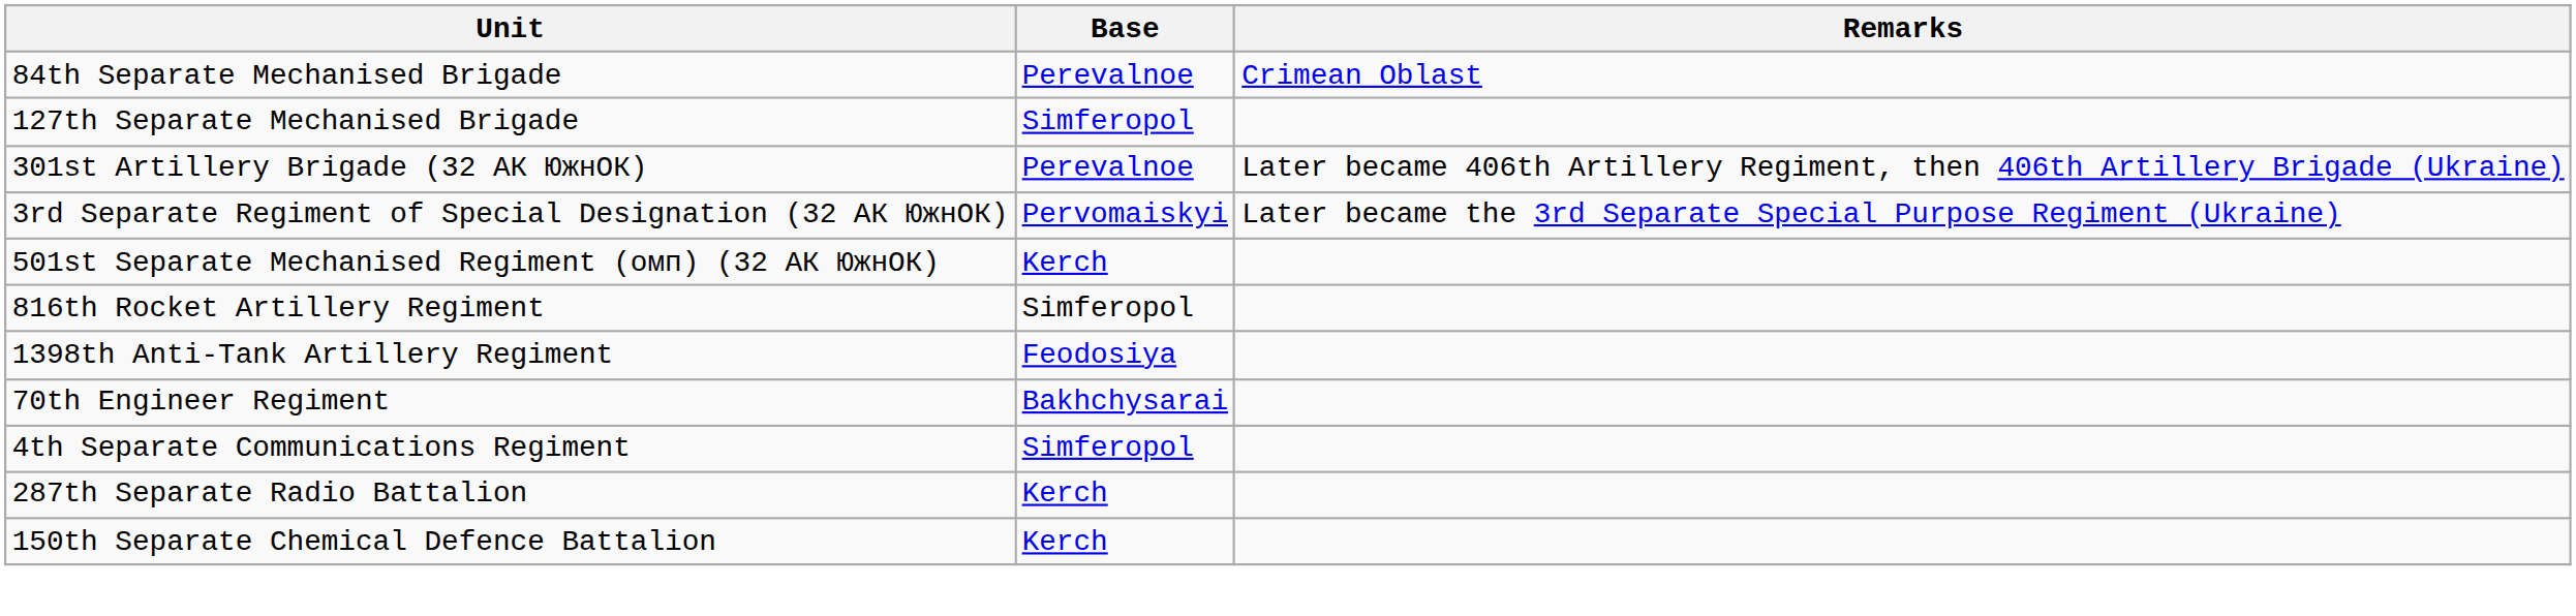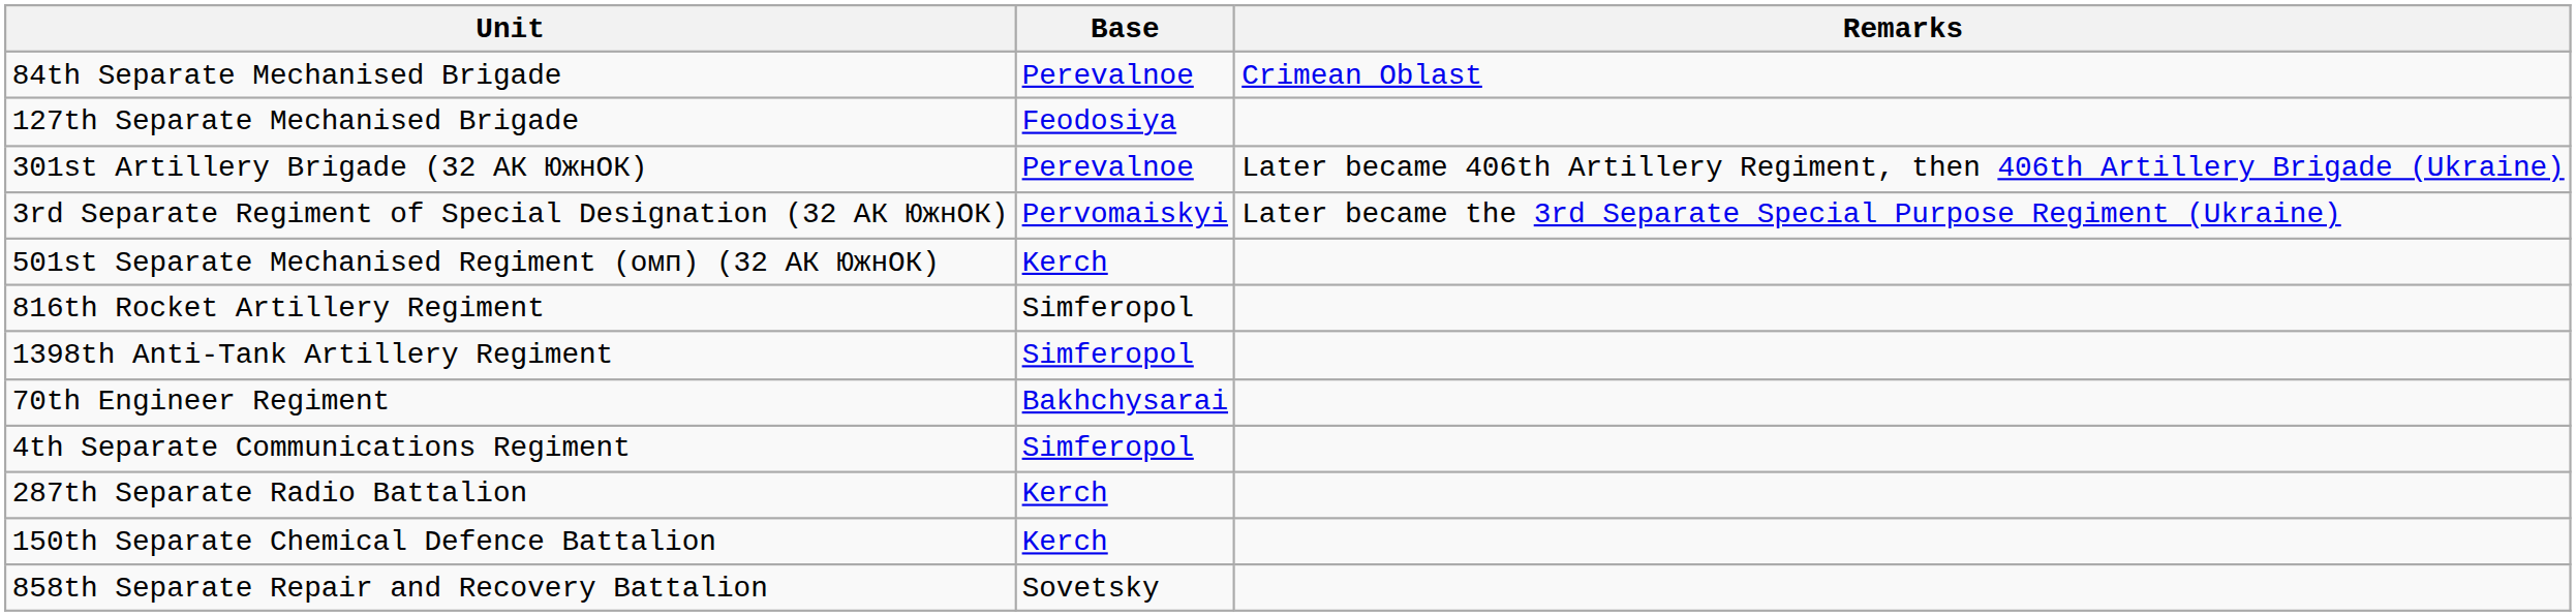127th Separate Mechanised Brigade | Base: Simferopol -> Feodosiya
1398th Anti-Tank Artillery Regiment | Base: Feodosiya -> Simferopol
+ row: 858th Separate Repair and Recovery Battalion | Sovetsky
